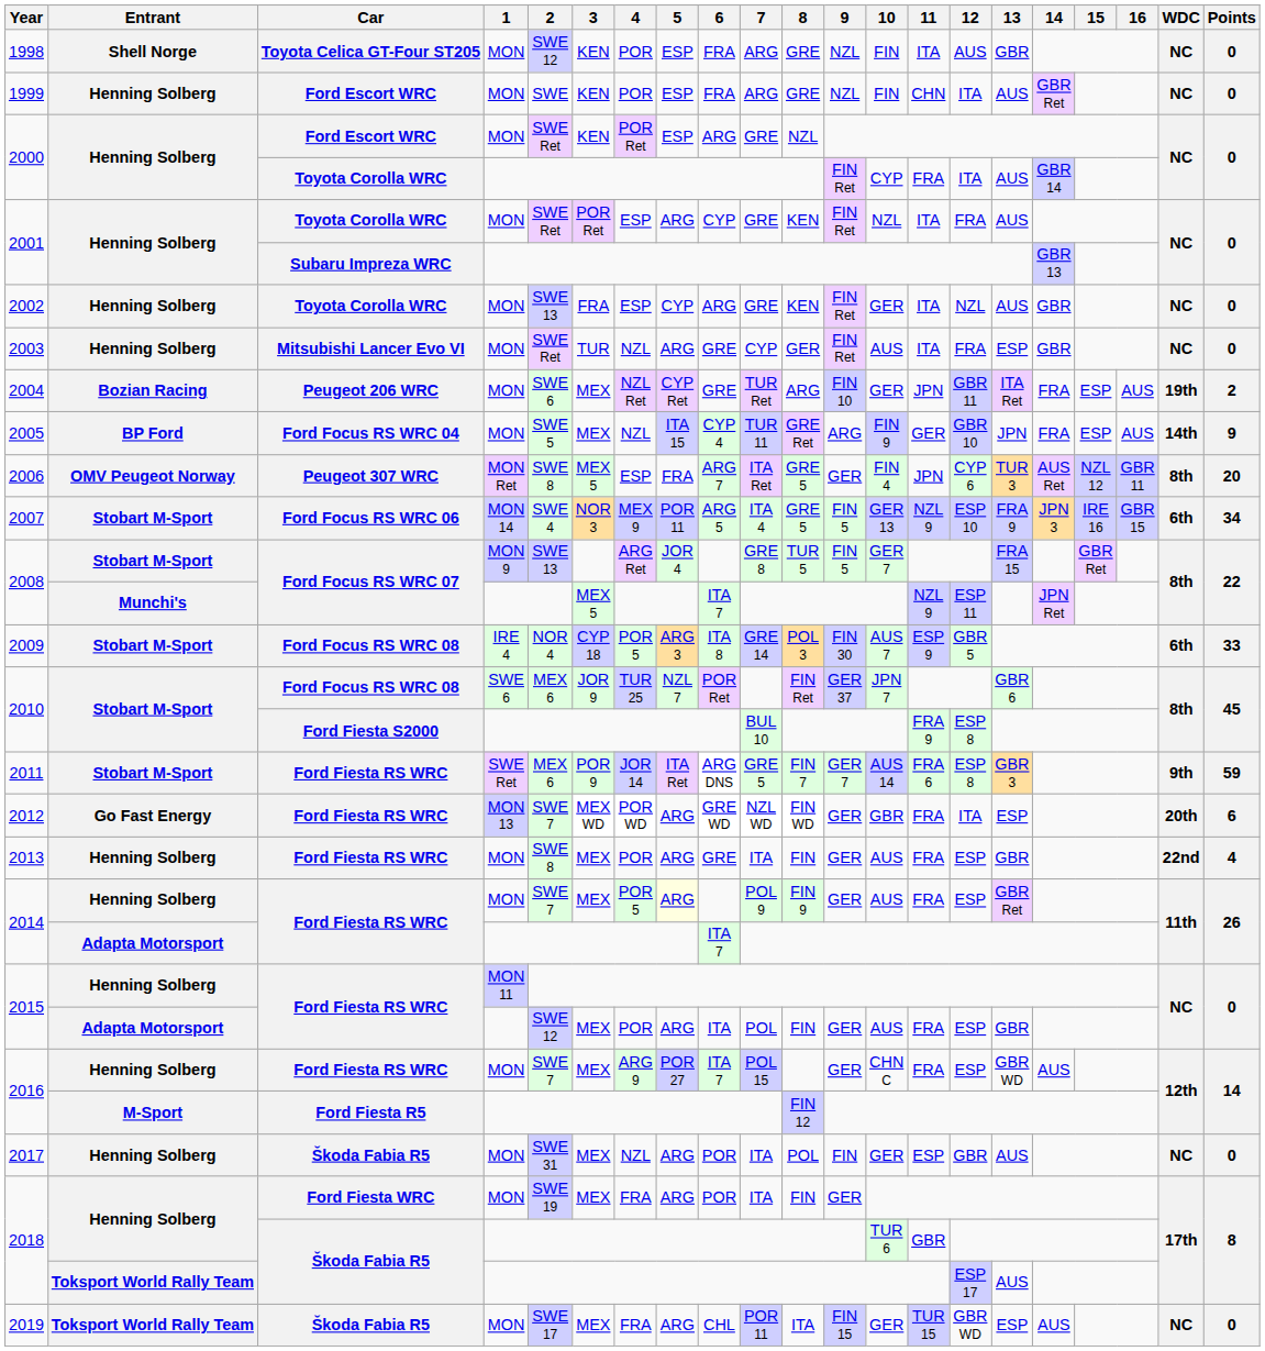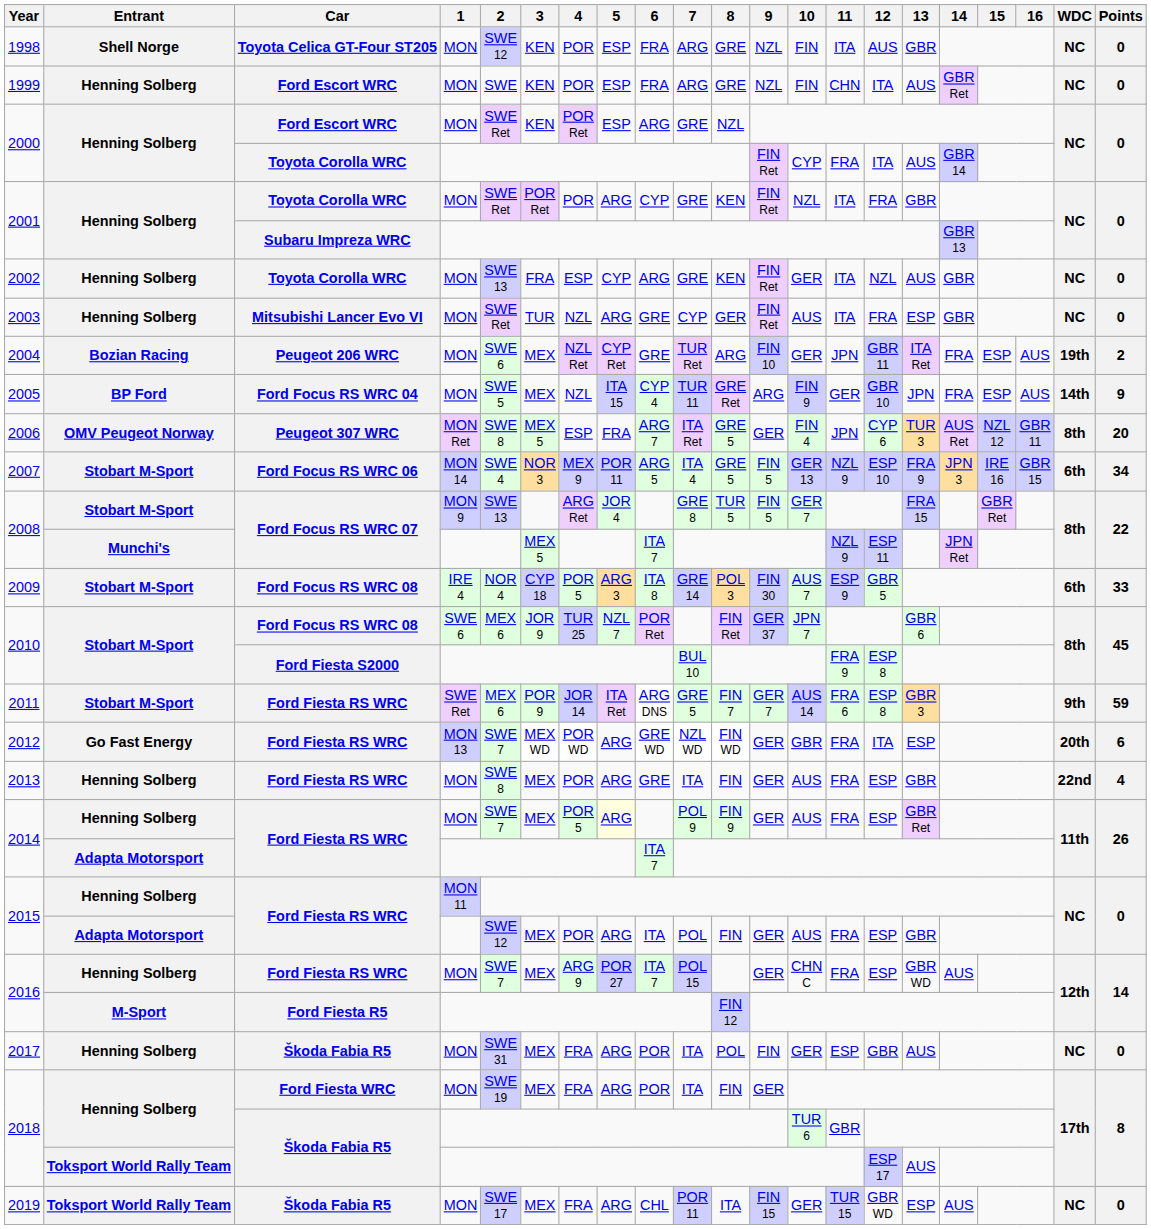2001 / MON | 4: ESP -> POR
2001 / MON | 13: AUS -> GBR
2017 | 4: NZL -> FRA
